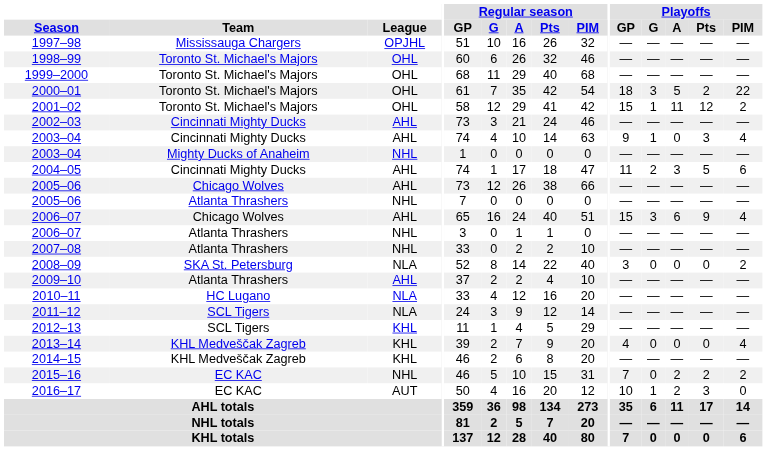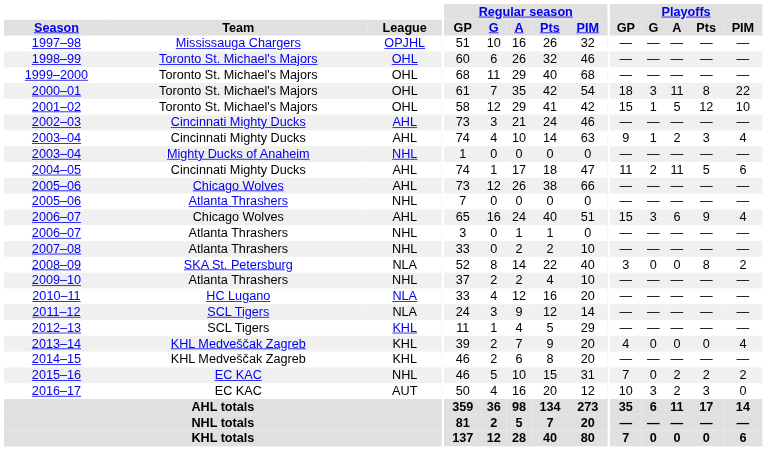2000–01 | Playoffs / A: 5 -> 11
2000–01 | Playoffs / Pts: 2 -> 8
2001–02 | Playoffs / A: 11 -> 5
2001–02 | Playoffs / PIM: 2 -> 10
2003–04 / Cincinnati Mighty Ducks | Playoffs / A: 0 -> 2
2004–05 | Playoffs / A: 3 -> 11
2008–09 | Playoffs / Pts: 0 -> 8
2009–10 | League: AHL -> NHL
2016–17 | Playoffs / G: 1 -> 3
